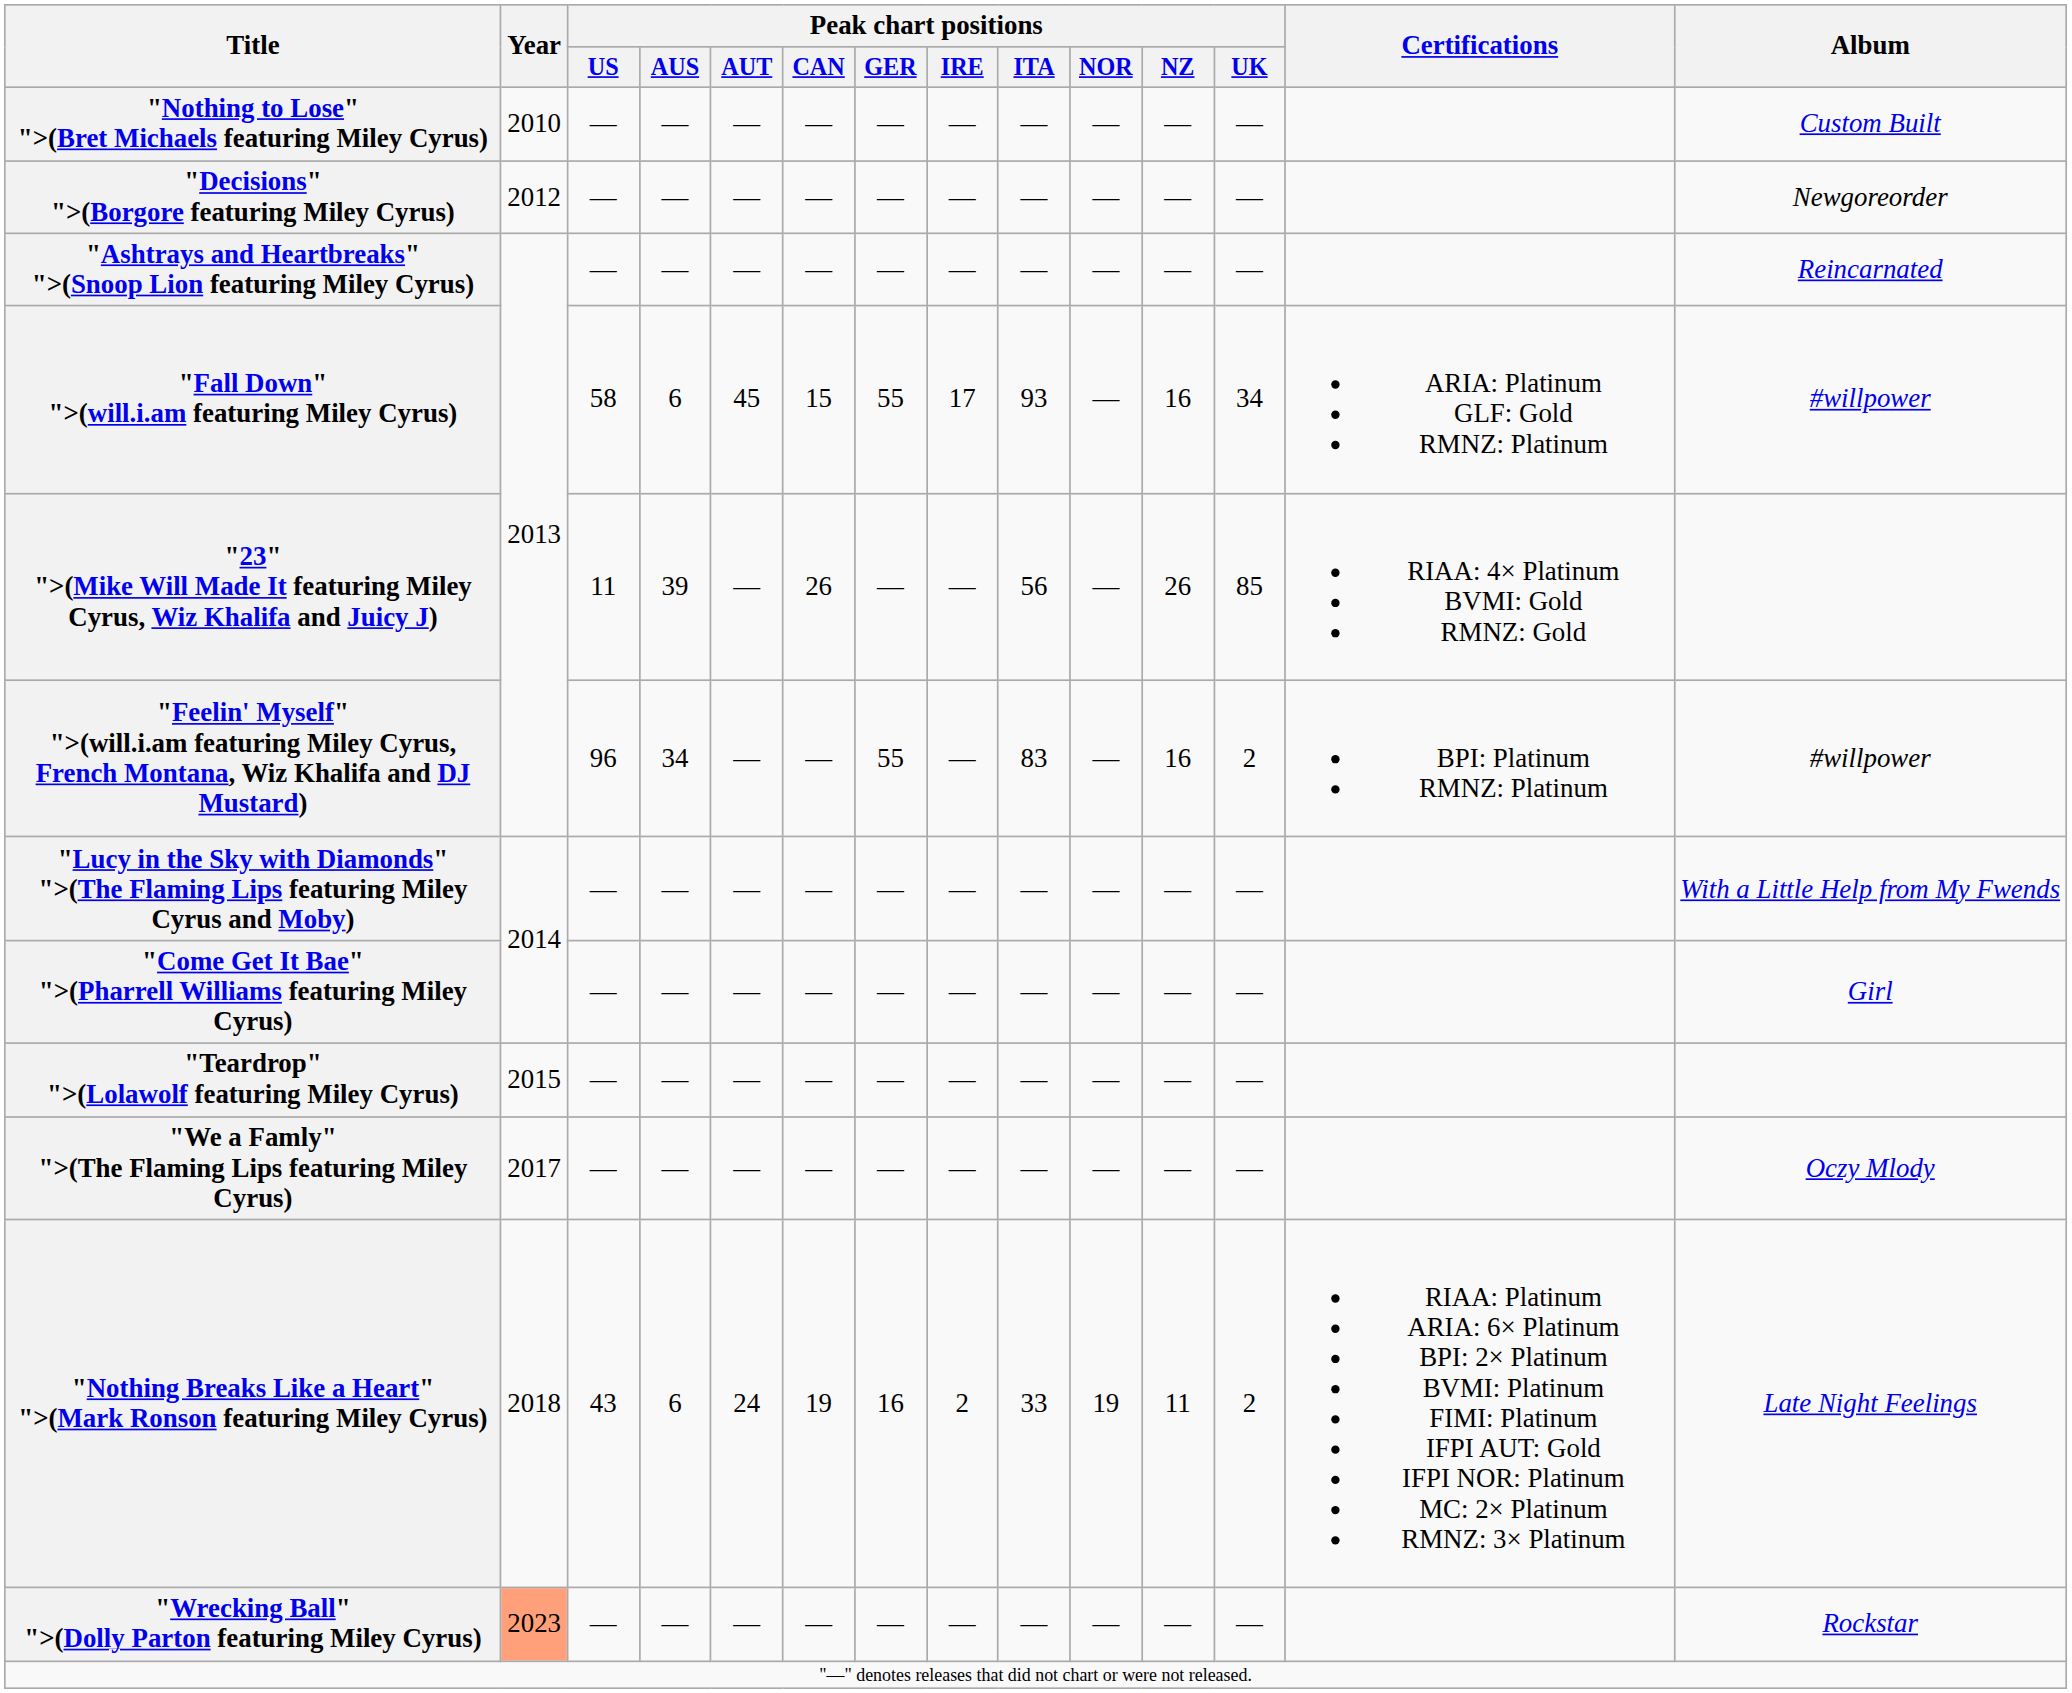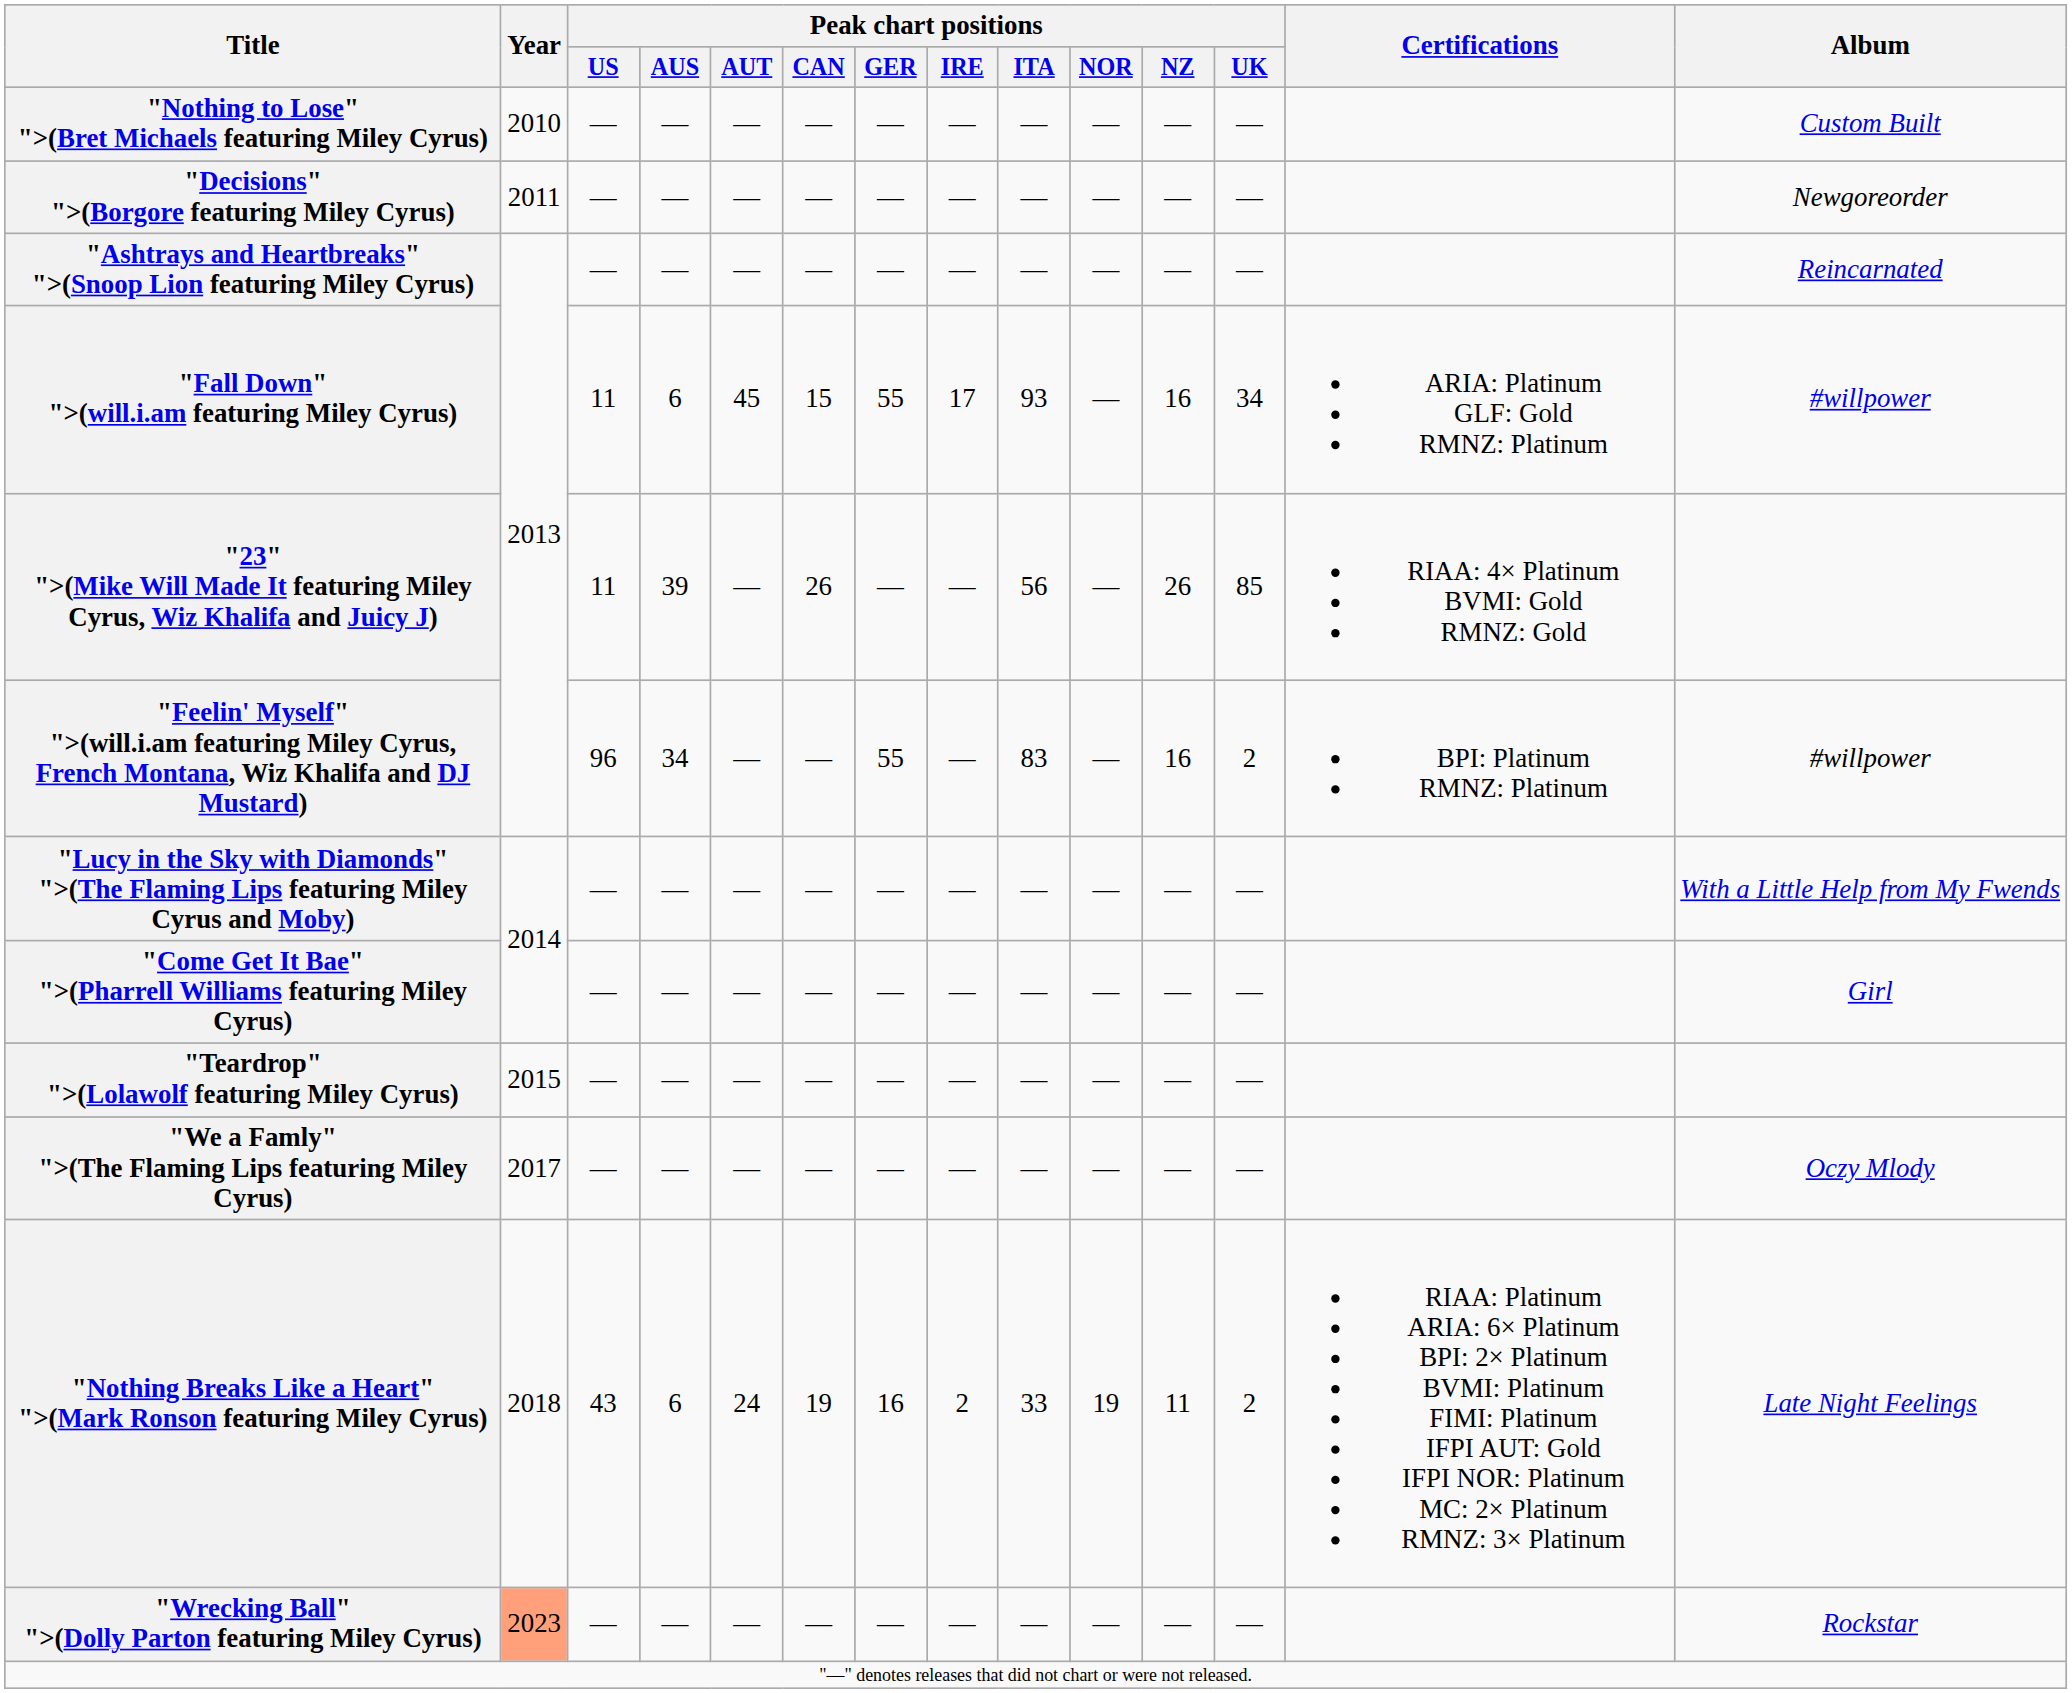"Decisions" ">(Borgore featuring Miley Cyrus) | Year: 2012 -> 2011
"Fall Down" ">(will.i.am featuring Miley Cyrus) | Peak chart positions / US: 58 -> 11
